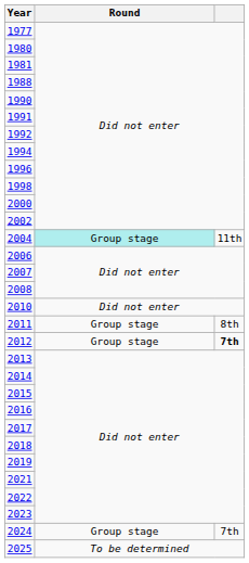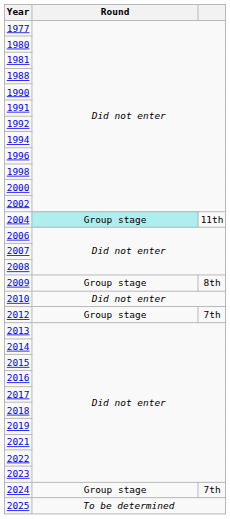+ row: 2009 | Group stage | 8th
- row: 2011 | Group stage | 8th
2012 | column 3: bold -> normal
